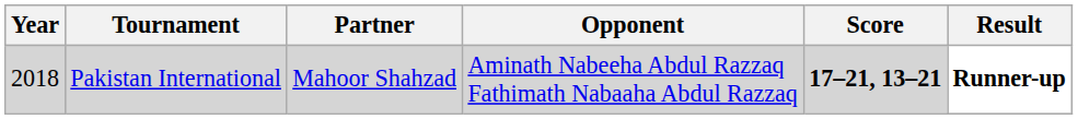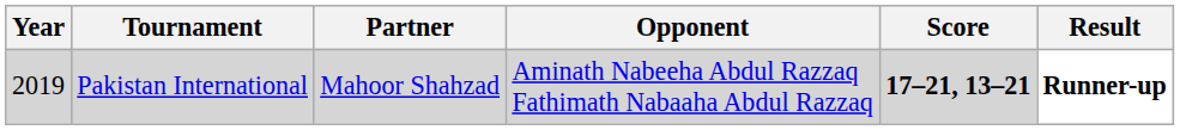Pakistan International | Year: 2018 -> 2019
